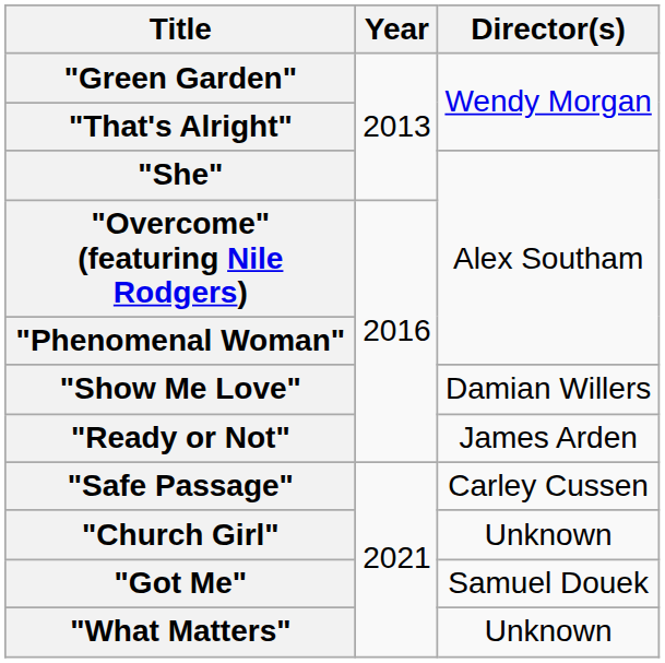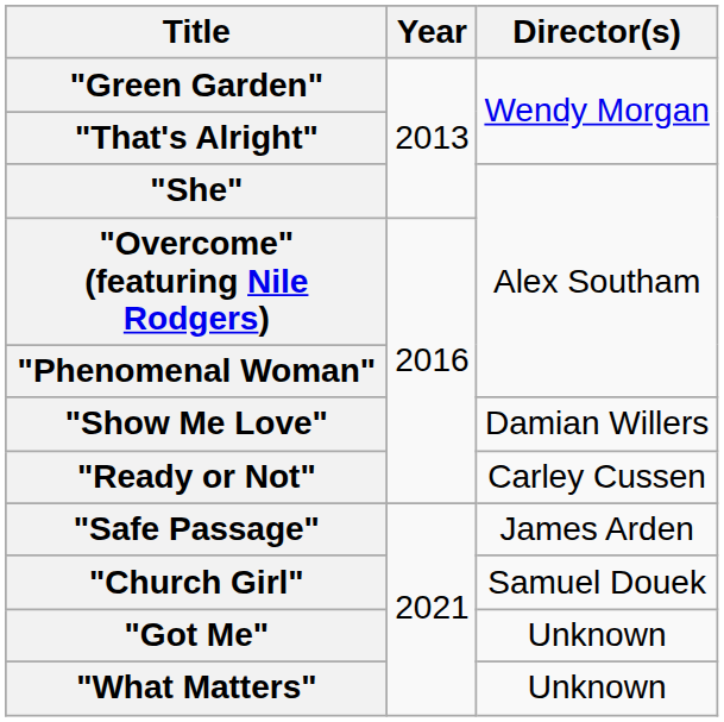"Ready or Not" | Director(s): James Arden -> Carley Cussen
"Safe Passage" | Director(s): Carley Cussen -> James Arden
"Church Girl" | Director(s): Unknown -> Samuel Douek
"Got Me" | Director(s): Samuel Douek -> Unknown
